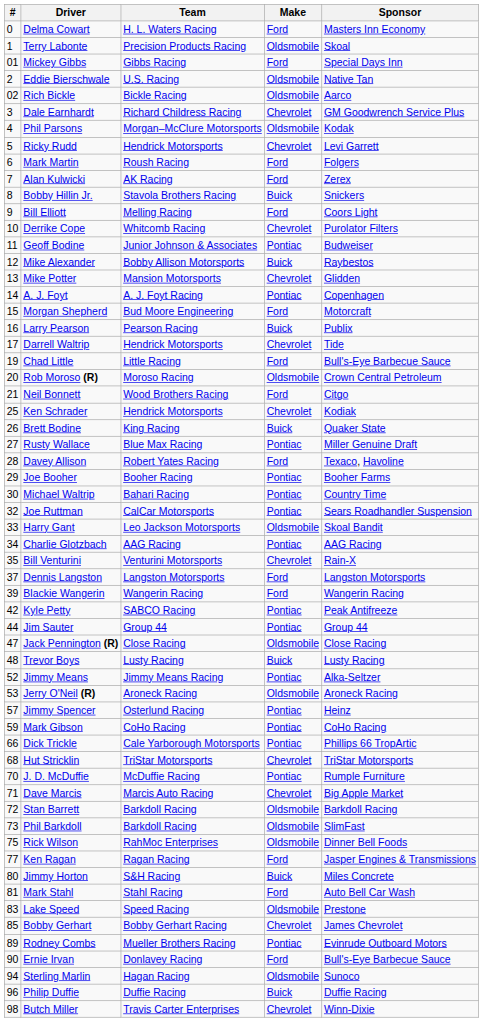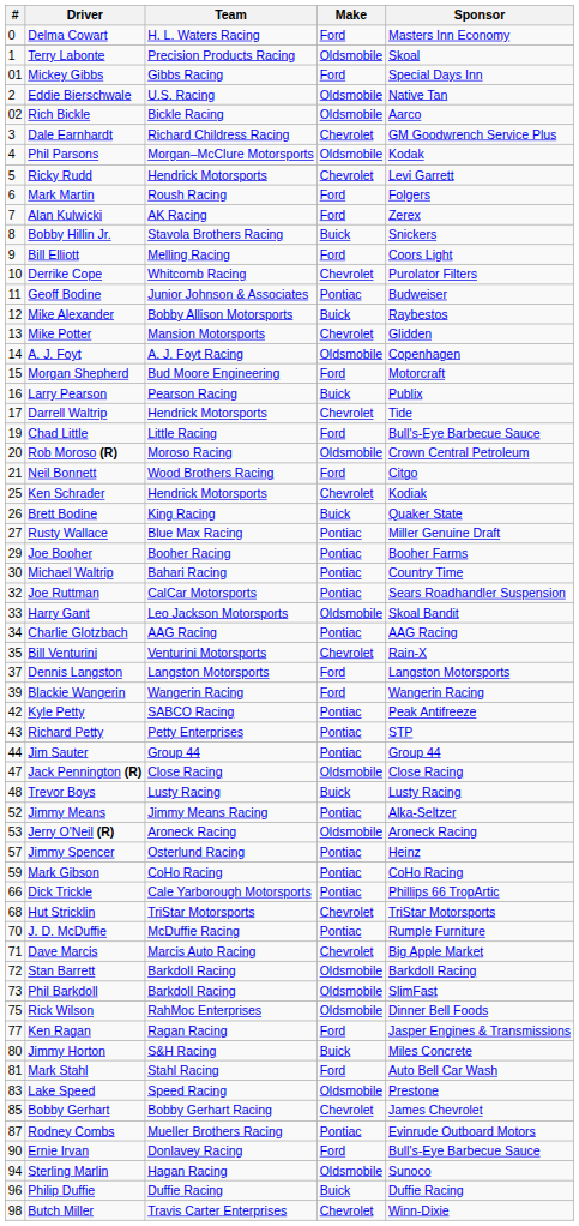A. J. Foyt | Make: Pontiac -> Oldsmobile
- row: 28 | Davey Allison | Robert Yates Racing | Ford | Texaco, Havoline
+ row: 43 | Richard Petty | Petty Enterprises | Pontiac | STP
Rodney Combs | #: 89 -> 87
